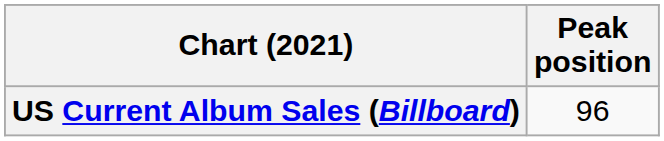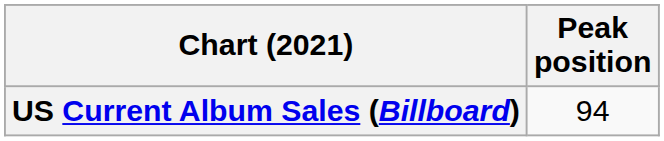US Current Album Sales (Billboard) | Peak position: 96 -> 94
